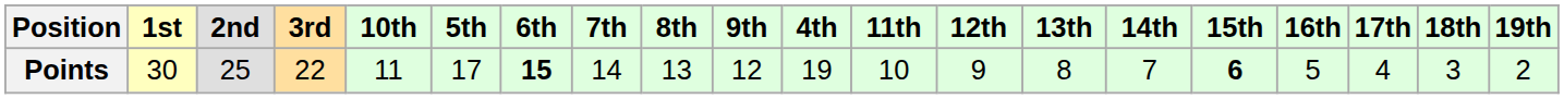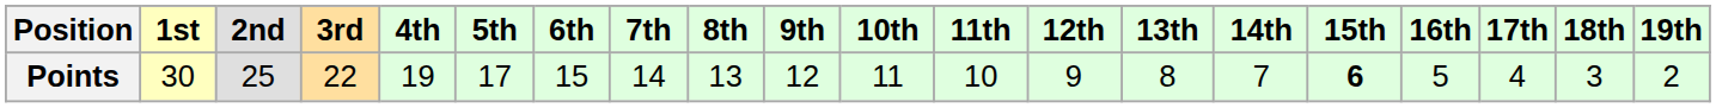columns swapped: 4th <-> 10th
Points | 6th: bold -> normal
